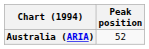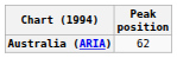Australia (ARIA) | Peak position: 52 -> 62
